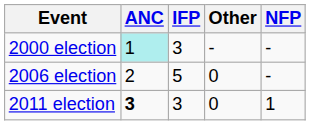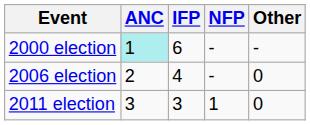columns swapped: NFP <-> Other
2000 election | IFP: 3 -> 6
2006 election | IFP: 5 -> 4
2011 election | ANC: bold -> normal
